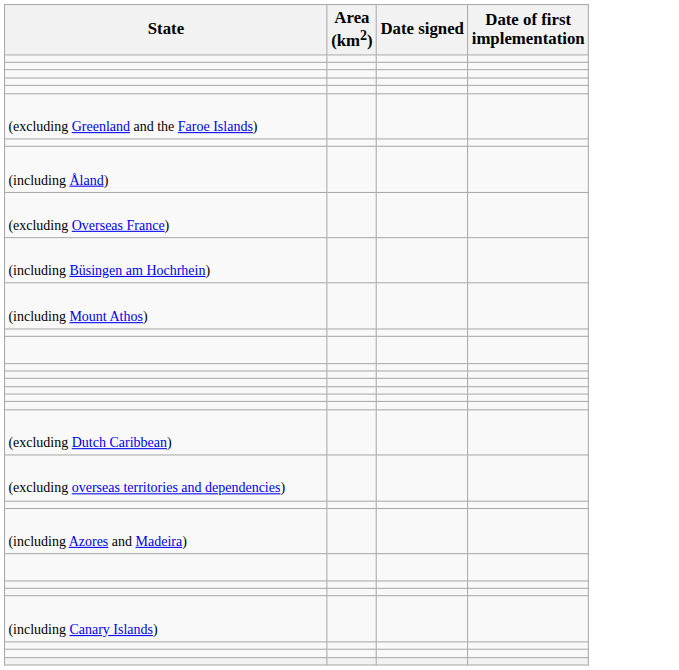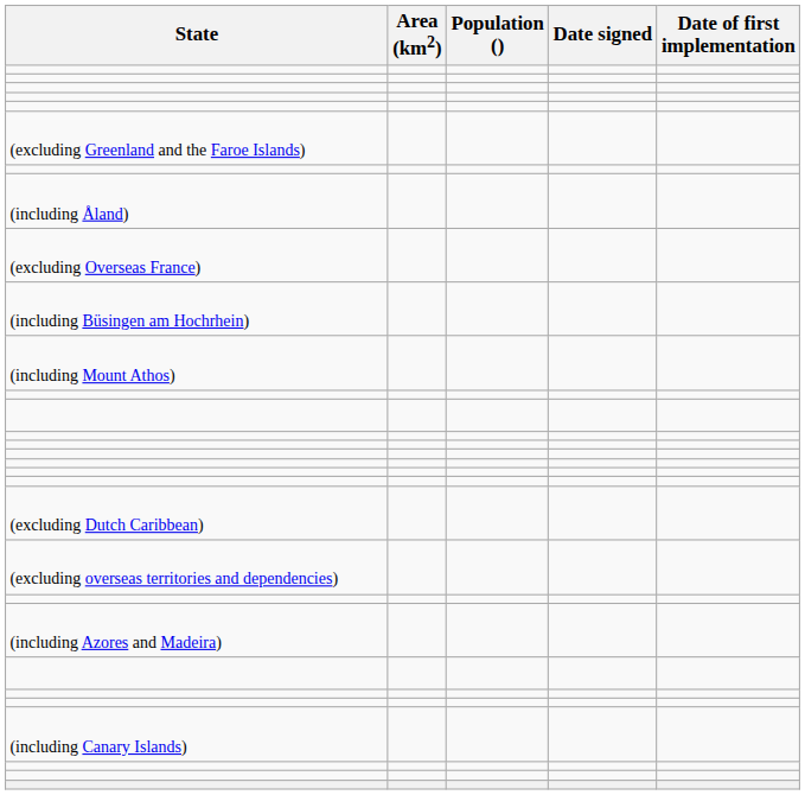+ column: Population ()
